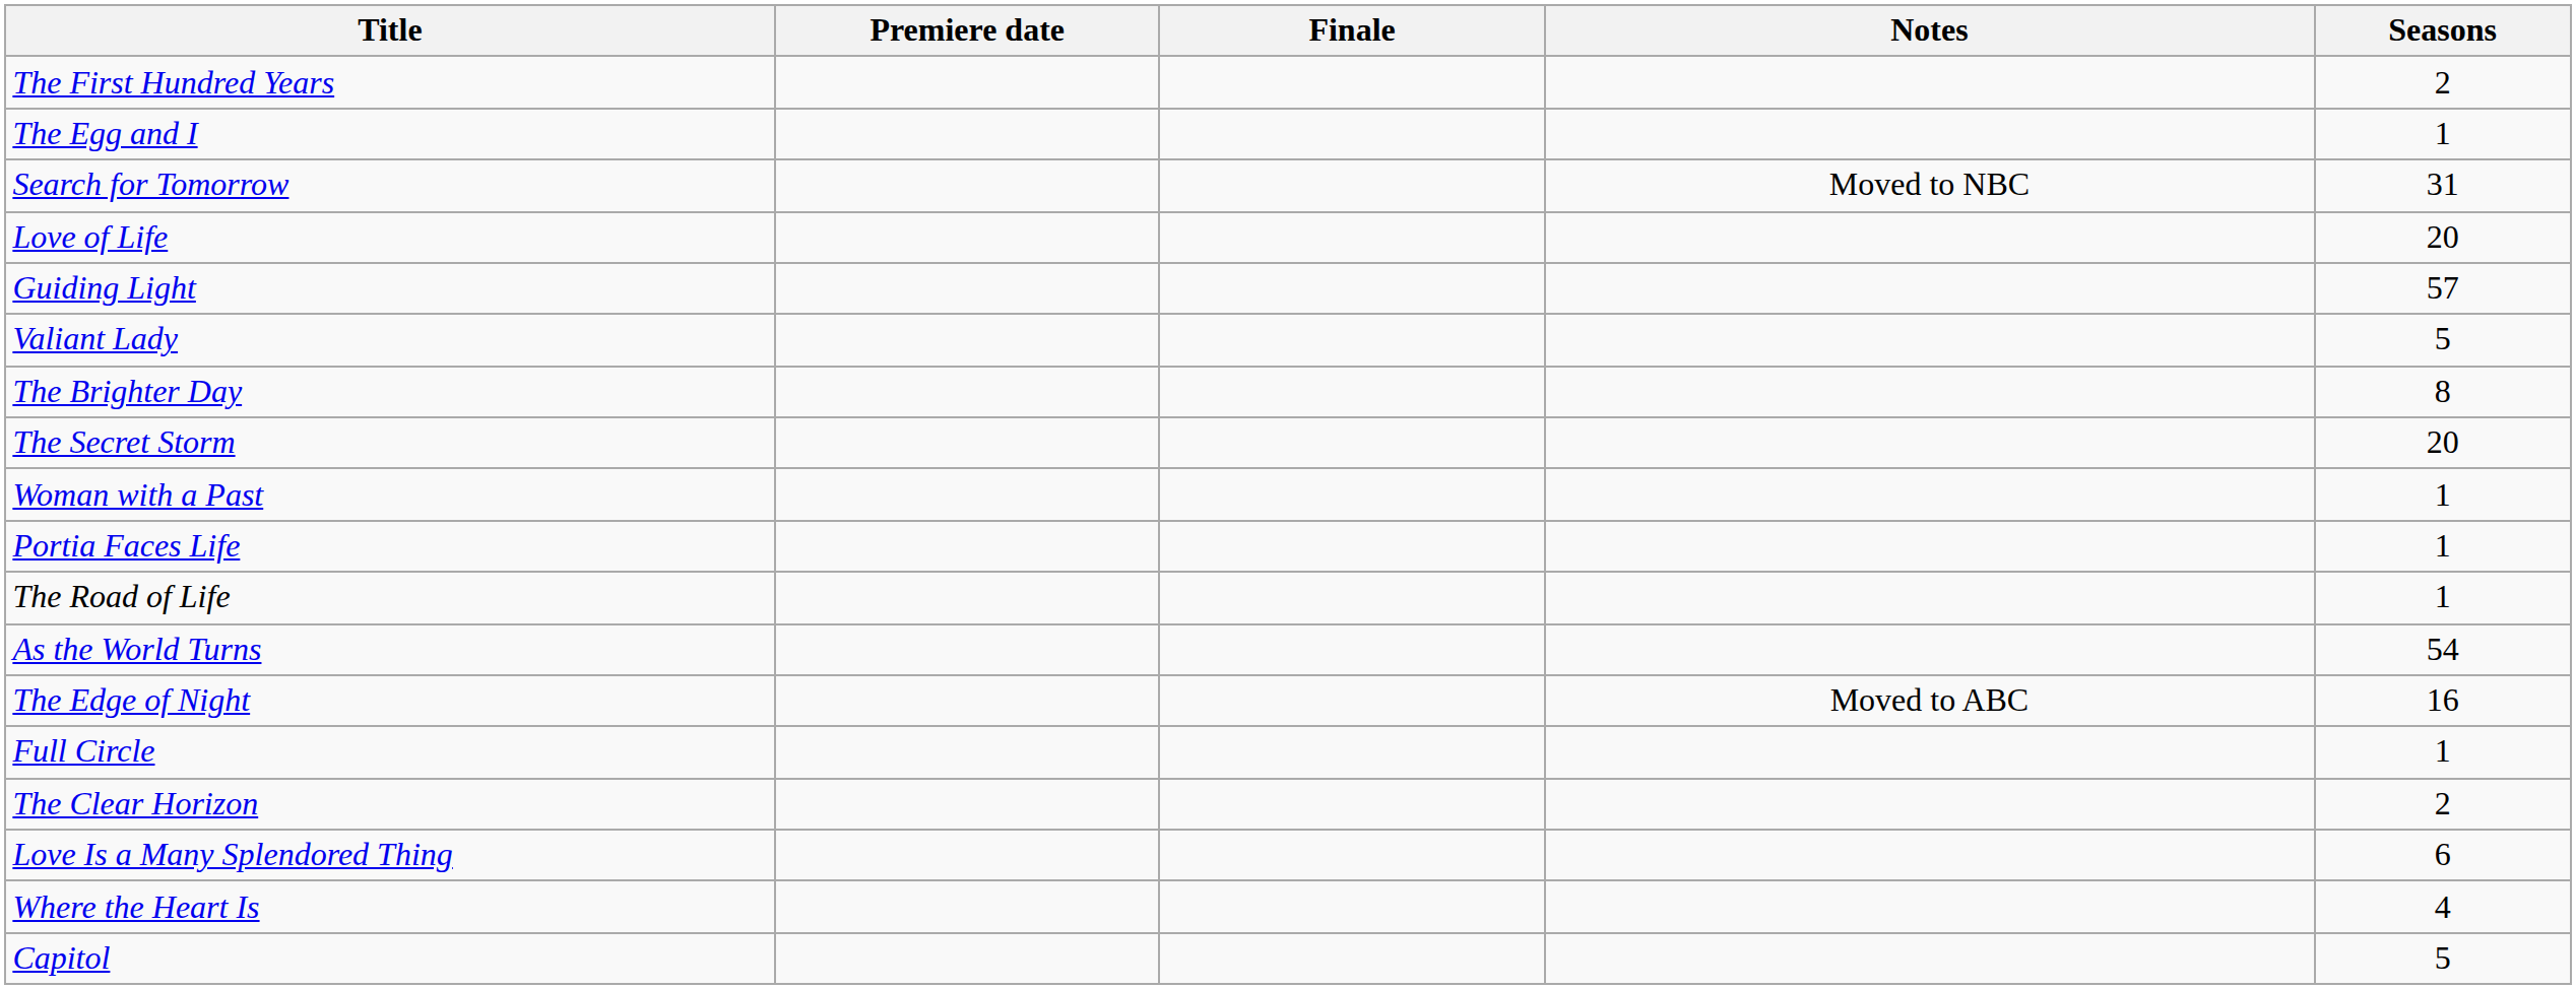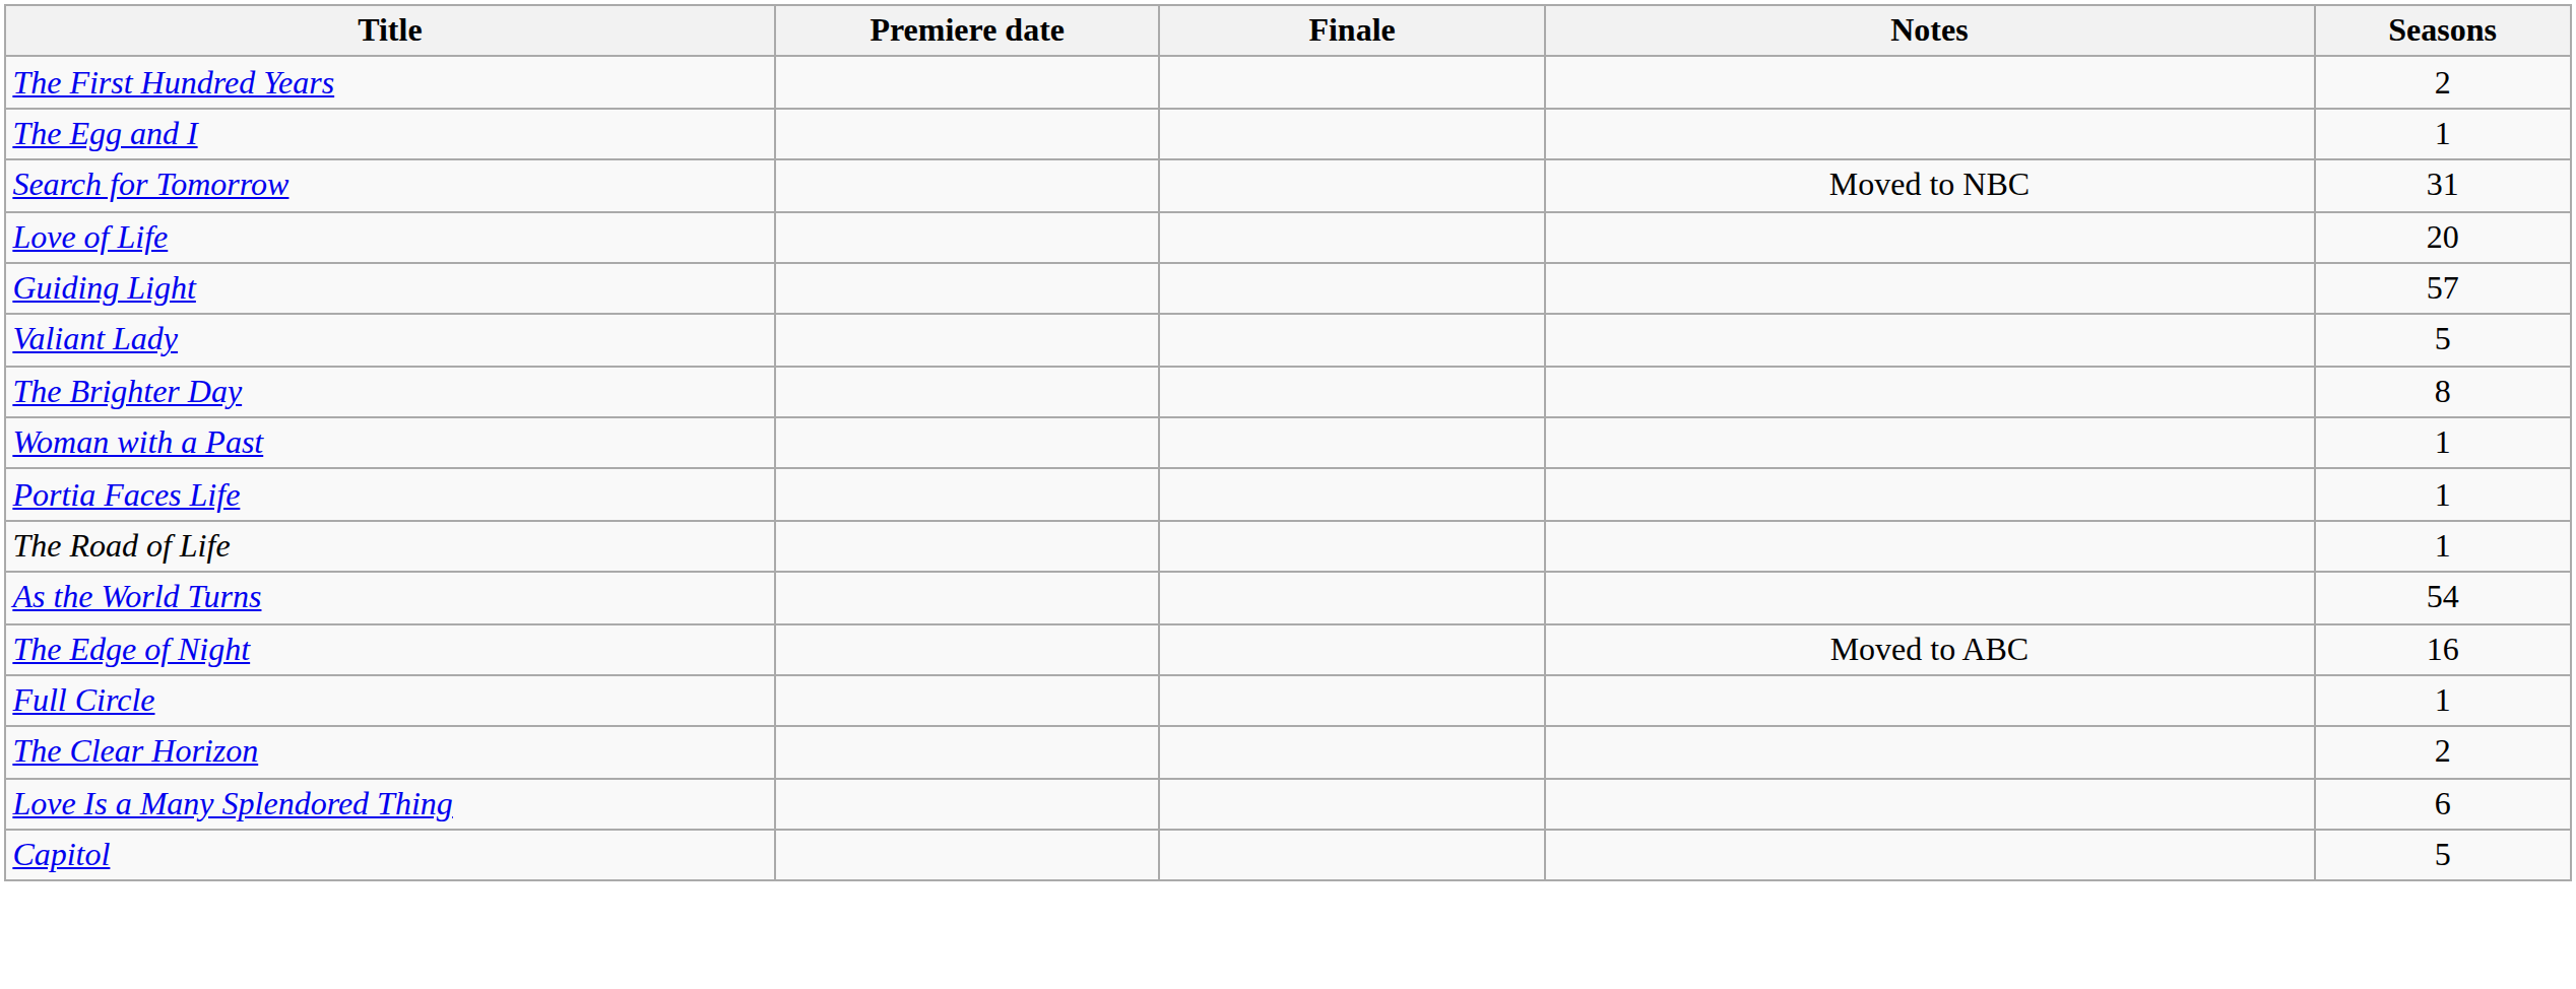- row: The Secret Storm | 20
- row: Where the Heart Is | 4
